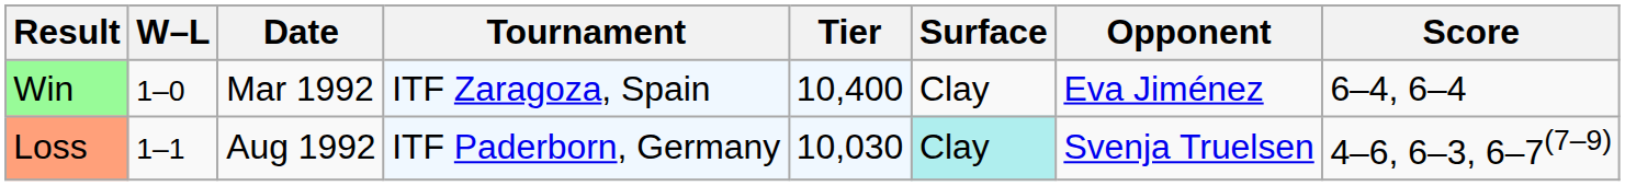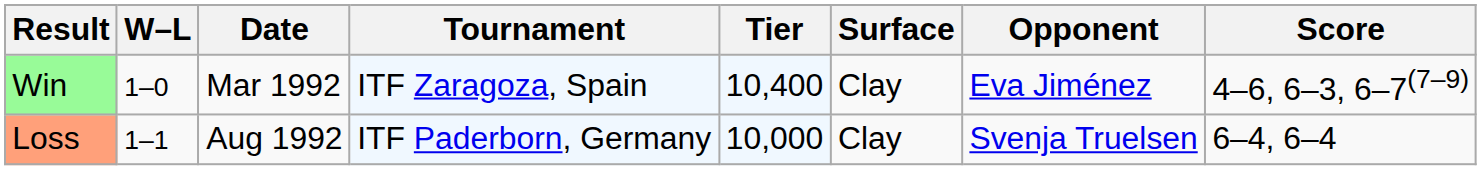Win | Score: 6–4, 6–4 -> 4–6, 6–3, 6–7(7–9)
Loss | Tier: 10,030 -> 10,000
Loss | Surface: paleturquoise background -> no background
Loss | Score: 4–6, 6–3, 6–7(7–9) -> 6–4, 6–4
